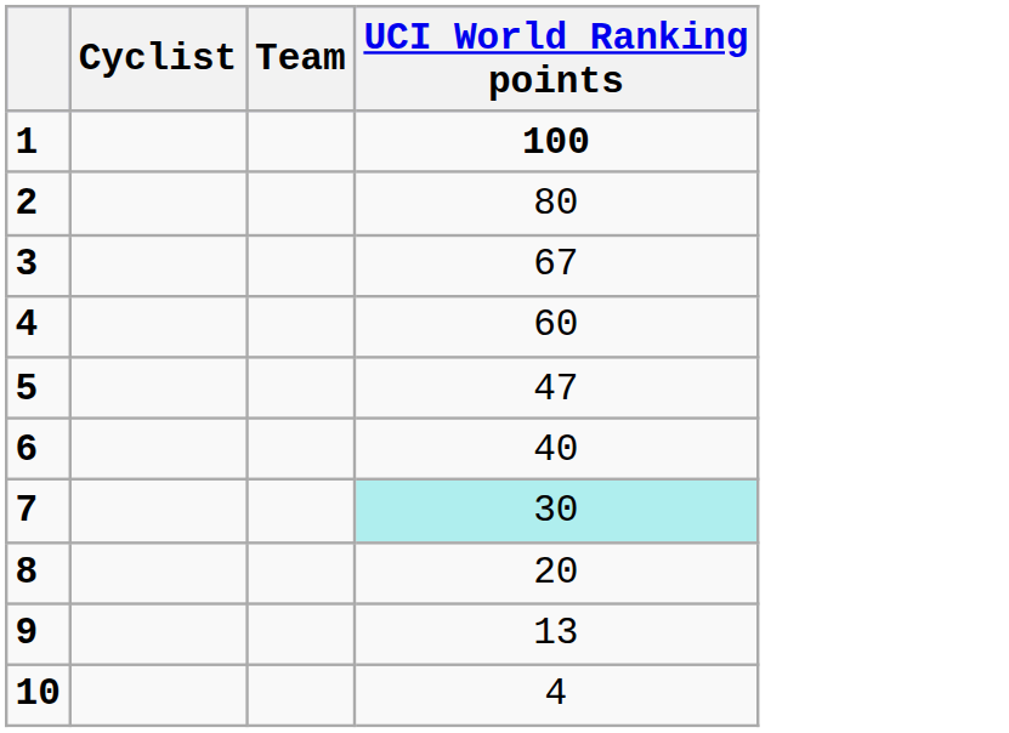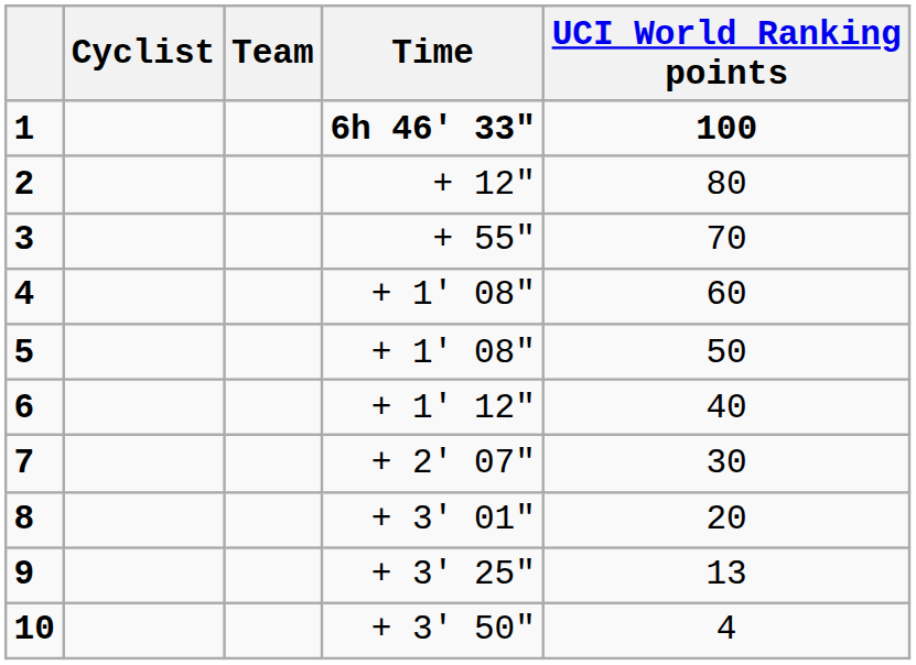+ column: Time | 6h 46' 33" | + 12" | + 55" | + 1' 08" | + 1' 08" | + 1' 12" | + 2' 07" | + 3' 01" | + 3' 25" | + 3' 50"
3 | UCI World Ranking points: 67 -> 70
5 | UCI World Ranking points: 47 -> 50
7 | UCI World Ranking points: paleturquoise background -> no background
